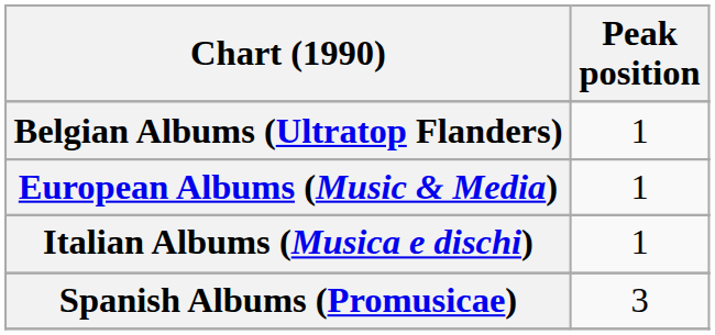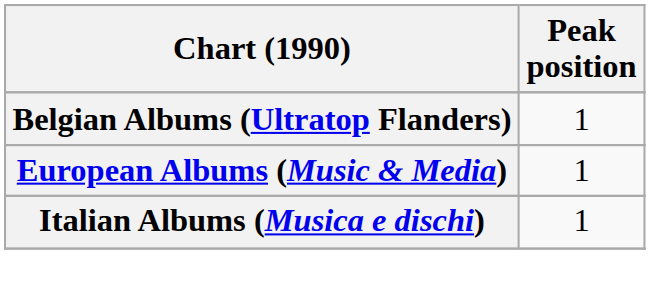- row: Spanish Albums (Promusicae) | 3
